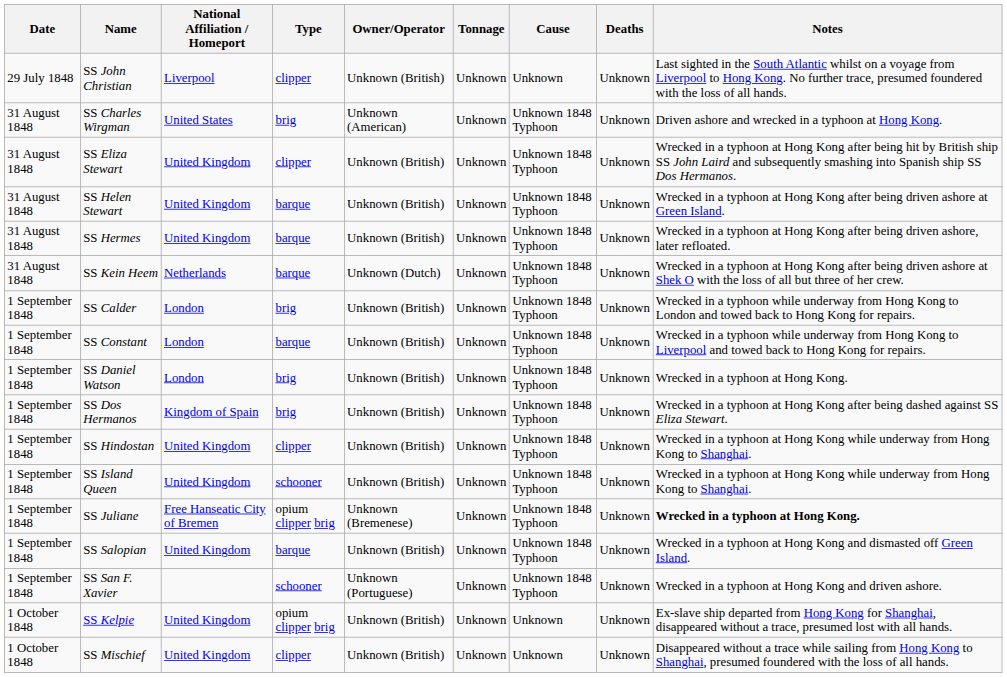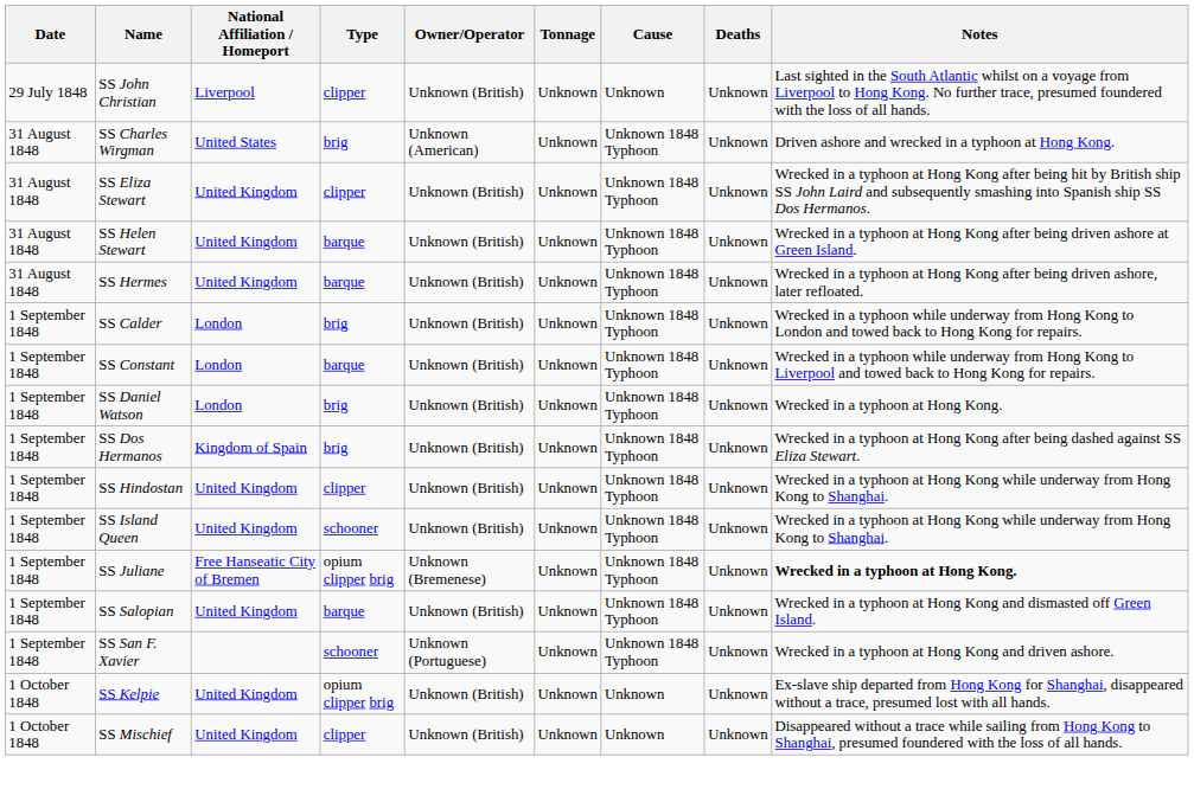- row: 31 August 1848 | SS Kein Heem | Netherlands | barque | Unknown (Dutch) | Unknown | Unknown 1848 Typhoon | Unknown | Wrecked in a typhoon at Hong Kong after being driven ashore at Shek O with the loss of all but three of her crew.
